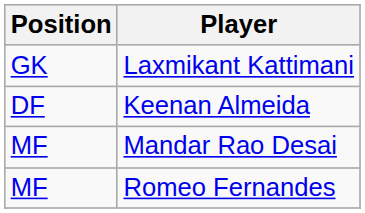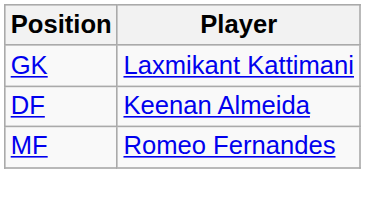- row: MF | Mandar Rao Desai
